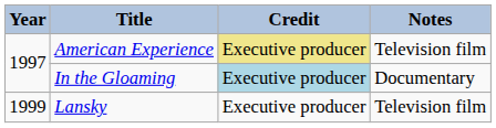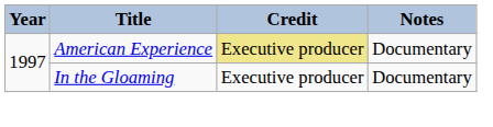American Experience | Notes: Television film -> Documentary
In the Gloaming | Credit: lightblue background -> no background
- row: 1999 | Lansky | Executive producer | Television film
